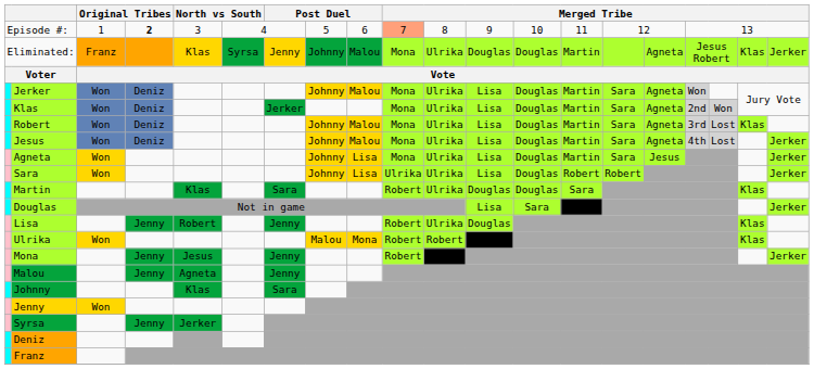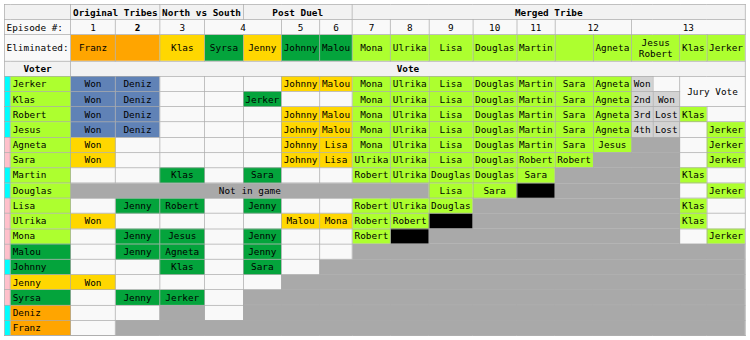Episode #: | column 10: lightsalmon background -> no background
Eliminated: | column 12: Douglas -> Lisa
